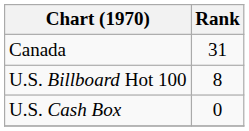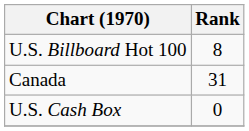rows swapped: Canada <-> U.S. Billboard Hot 100
